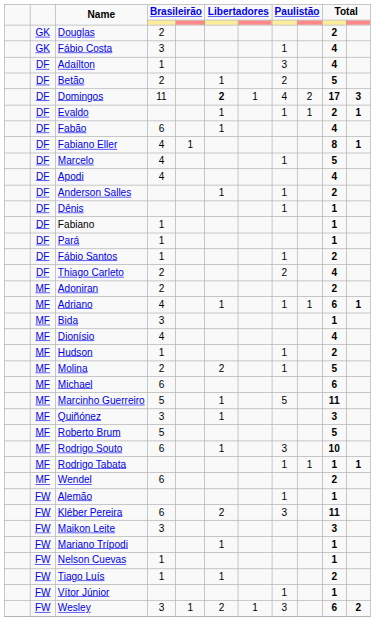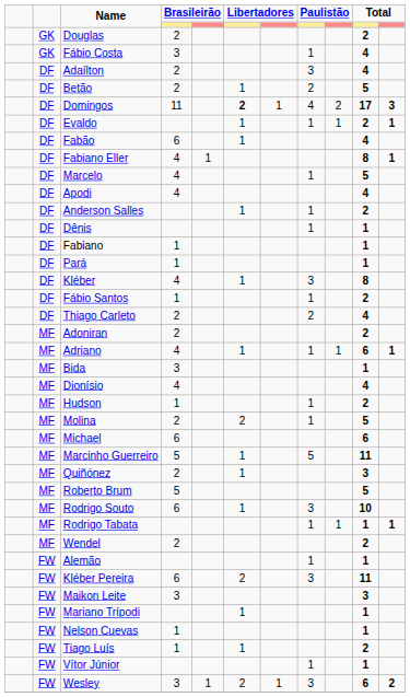Adaílton | column 4: 1 -> 2
+ row: DF | Kléber | 4 | 1 | 3 | 8
Quiñónez | column 4: 3 -> 2
Wendel | column 4: 6 -> 2
